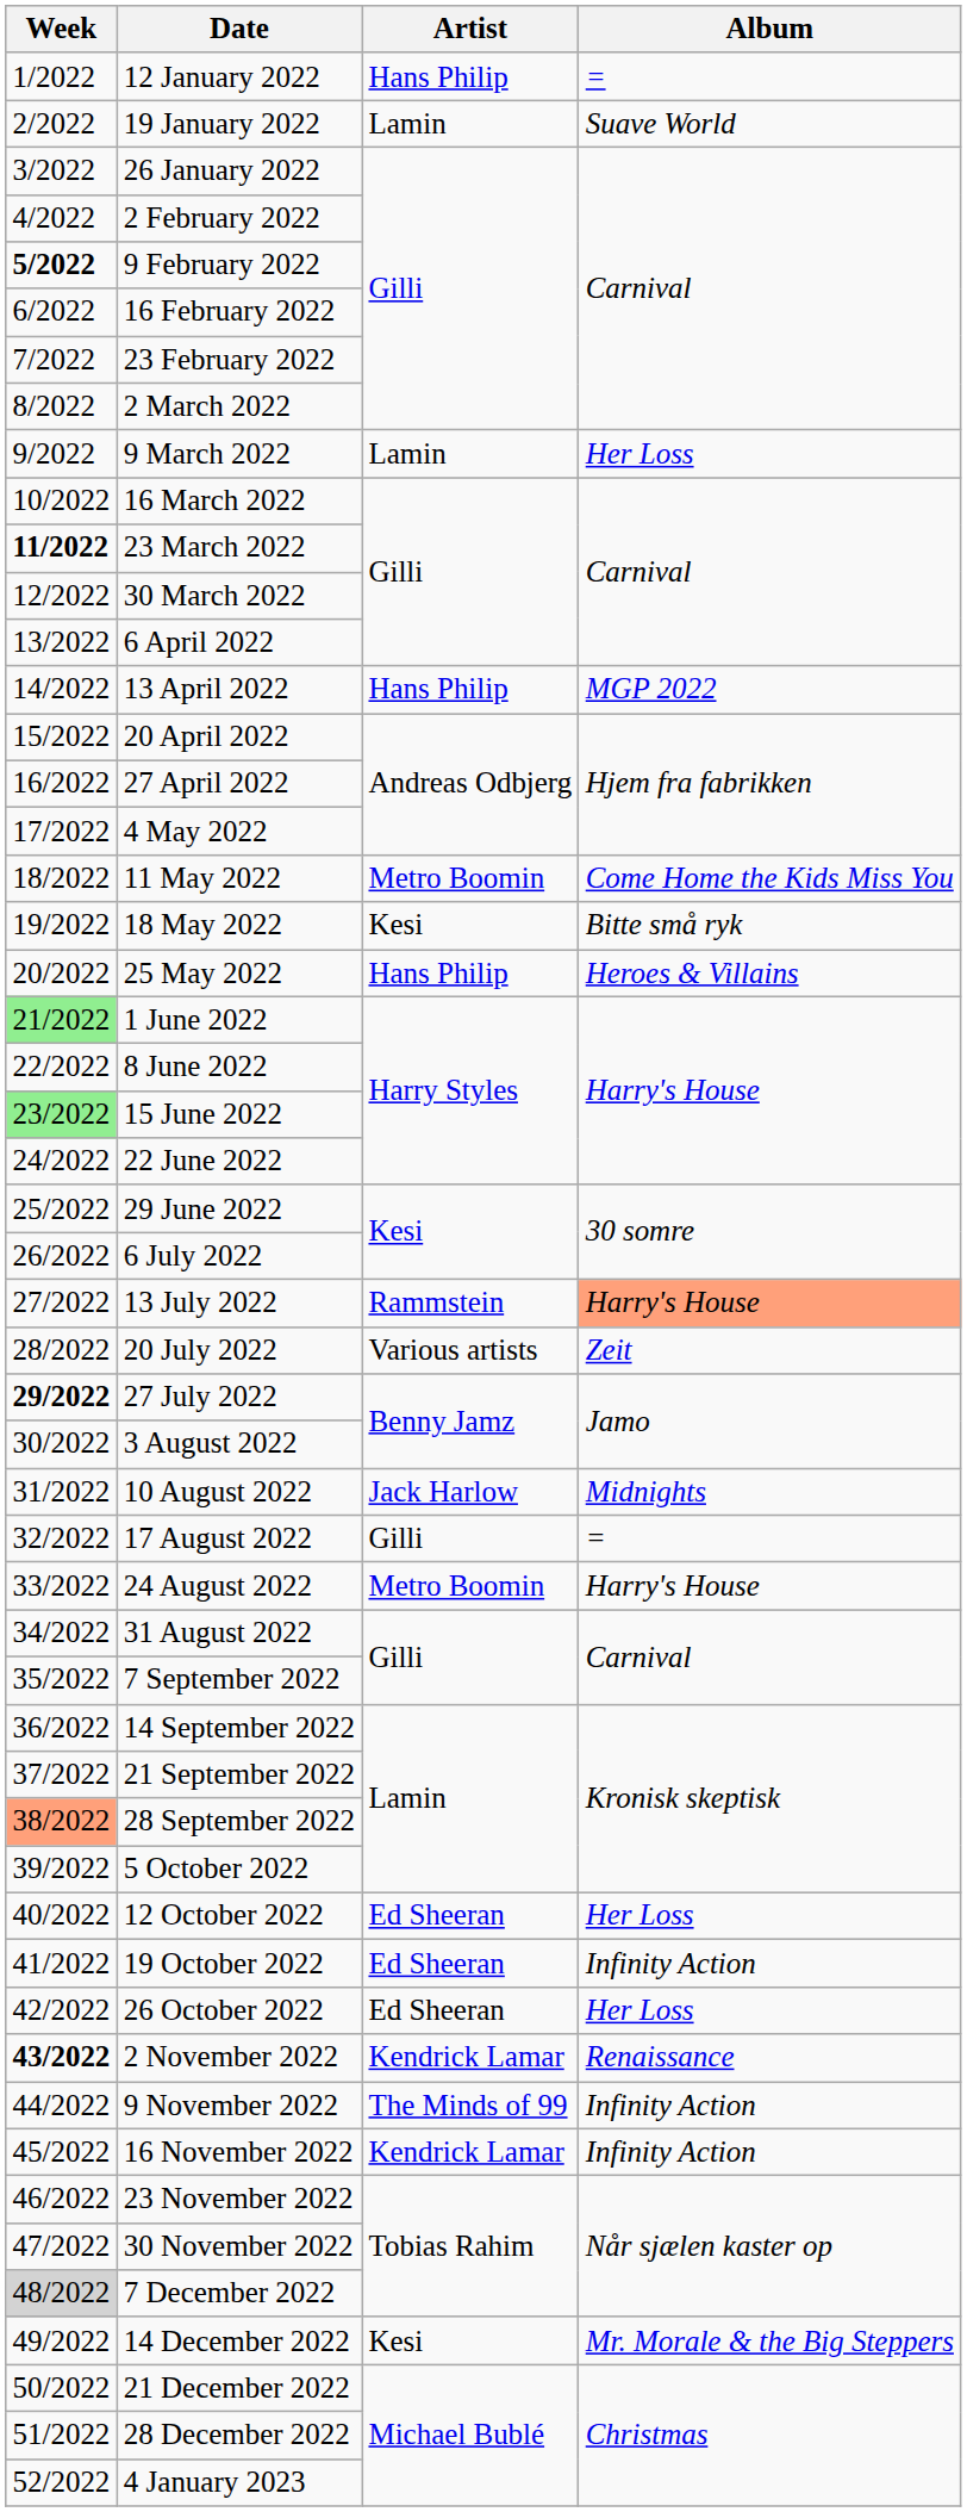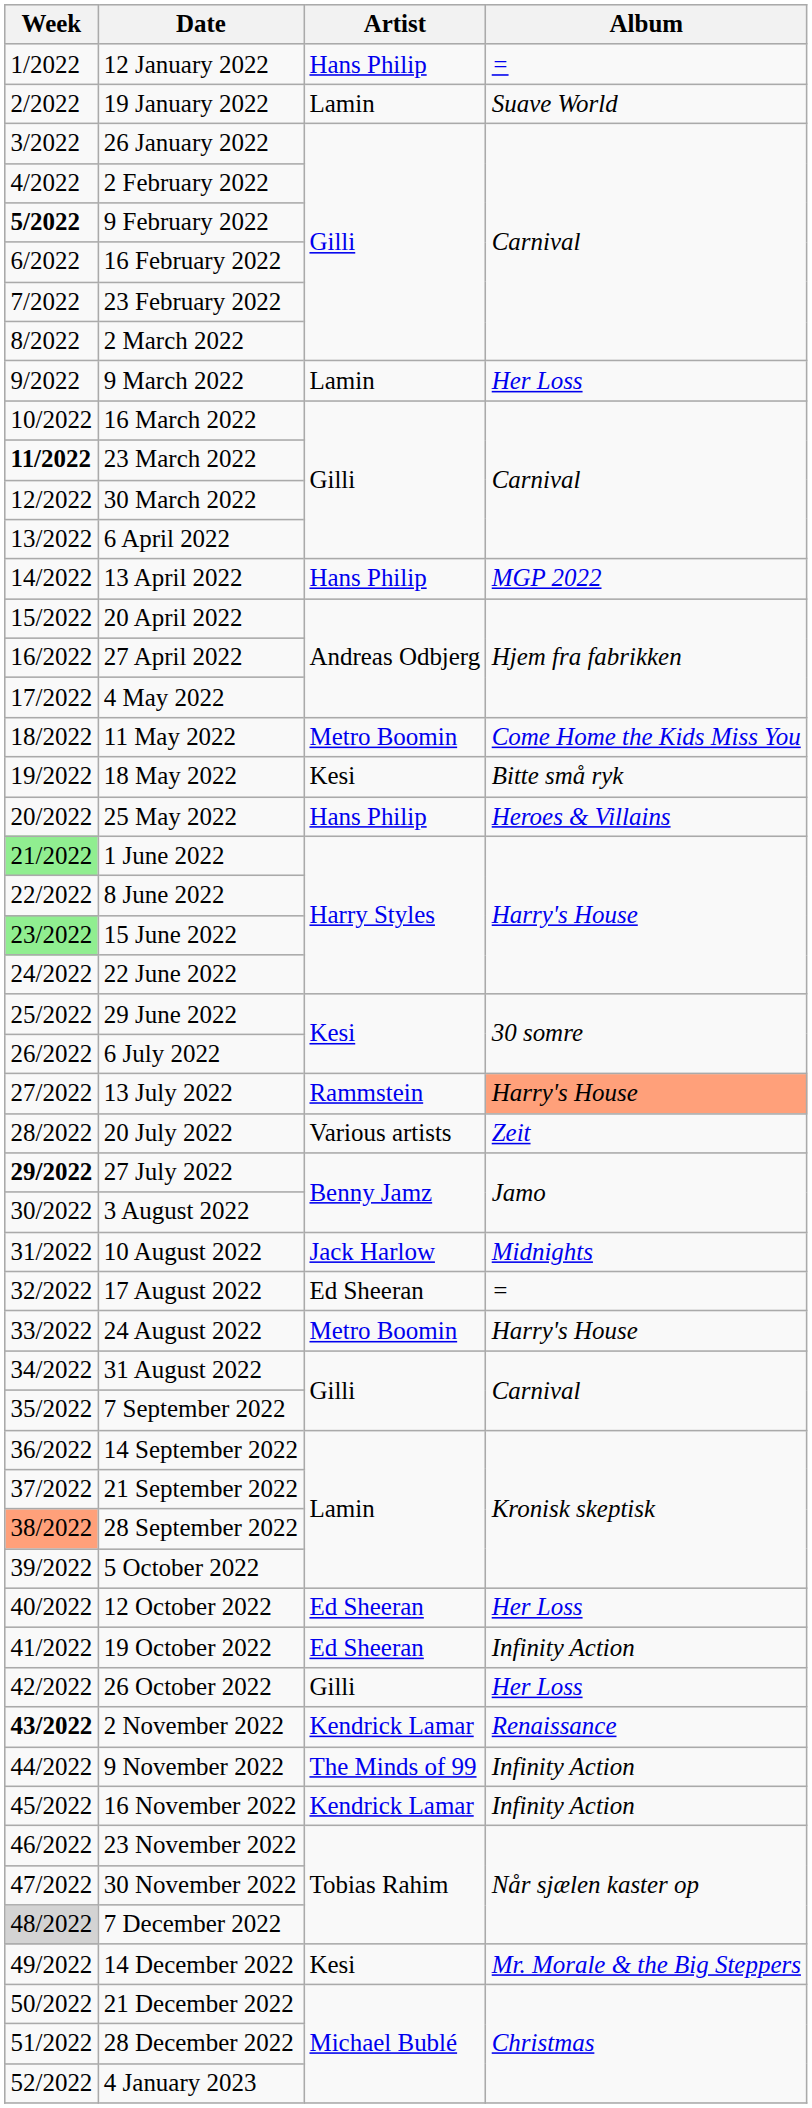17 August 2022 | Artist: Gilli -> Ed Sheeran
26 October 2022 | Artist: Ed Sheeran -> Gilli
